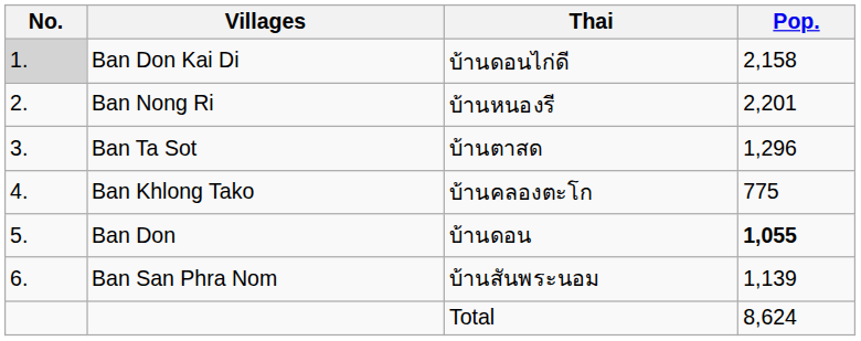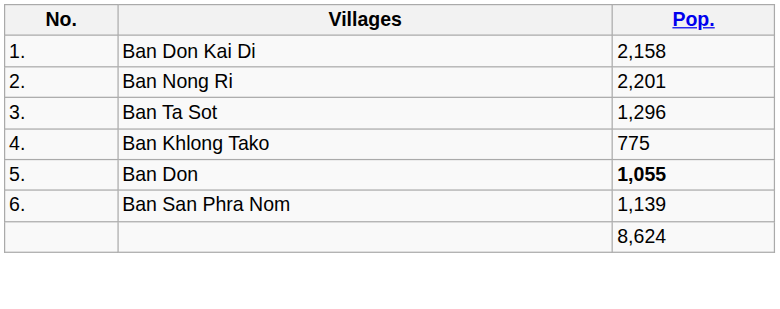- column: Thai | บ้านดอนไก่ดี | บ้านหนองรี | บ้านตาสด | บ้านคลองตะโก | บ้านดอน | บ้านสันพระนอม | Total
Ban Don Kai Di | No.: lightgrey background -> no background
